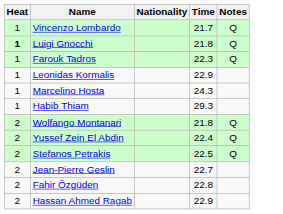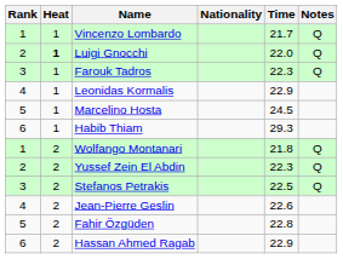+ column: Rank | 1 | 2 | 3 | 4 | 5 | 6 | 1 | 2 | 3 | 4 | 5 | 6
Luigi Gnocchi | Time: 21.8 -> 22.0
Marcelino Hosta | Time: 24.3 -> 24.5
Yussef Zein El Abdin | Time: 22.4 -> 22.3
Jean-Pierre Geslin | Time: 22.7 -> 22.6
